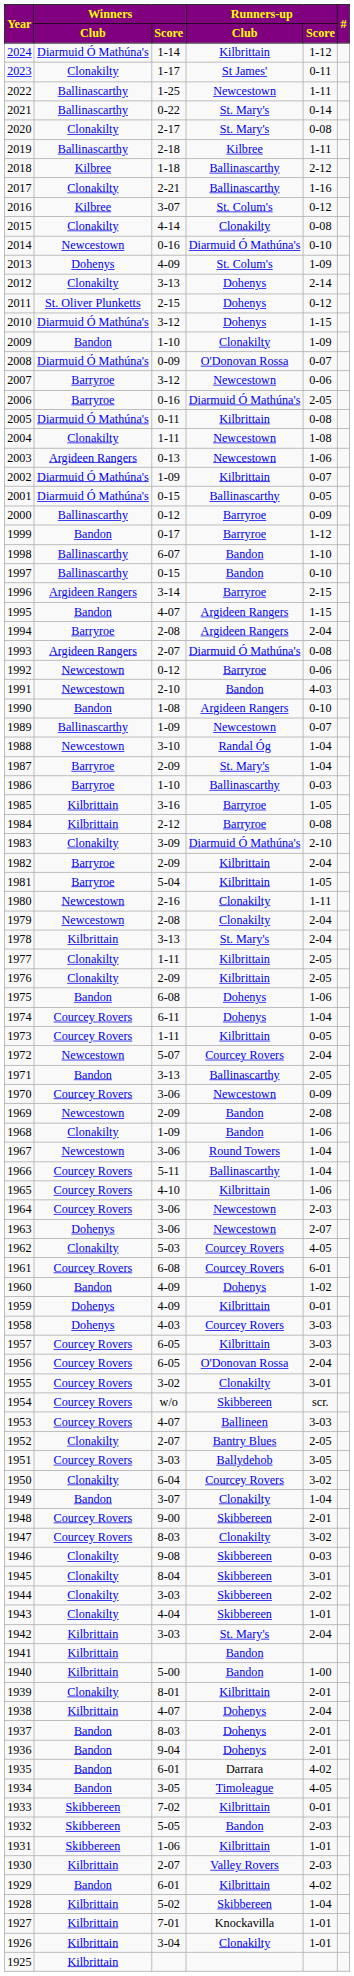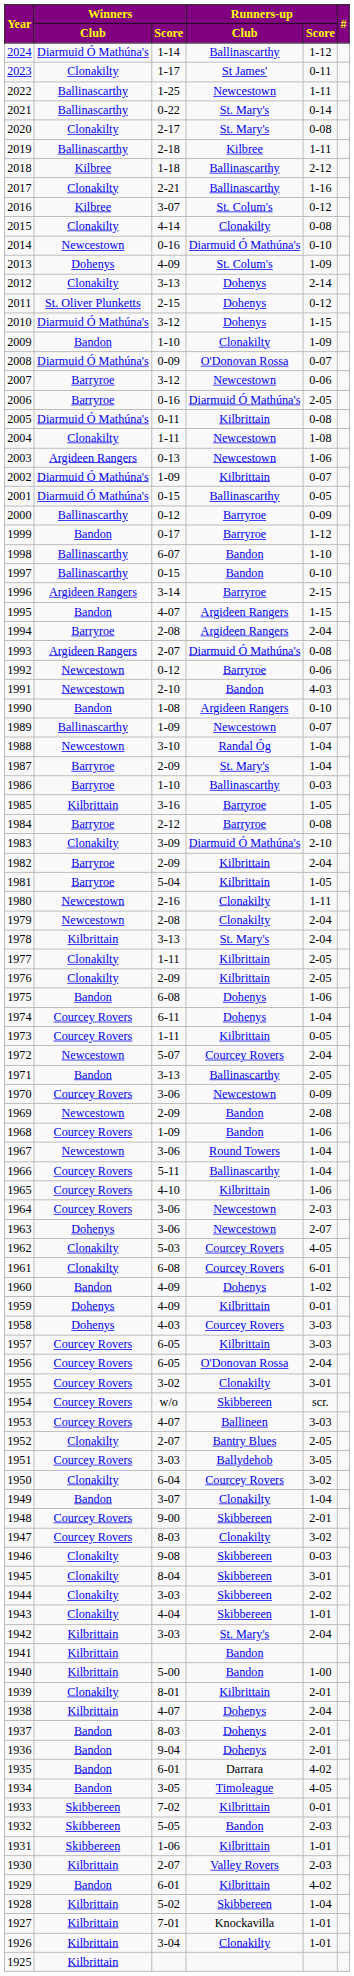2024 | Runners-up / Club: Kilbrittain -> Ballinascarthy
1984 | Winners / Club: Kilbrittain -> Barryroe
1968 | Winners / Club: Clonakilty -> Courcey Rovers
1961 | Winners / Club: Courcey Rovers -> Clonakilty
